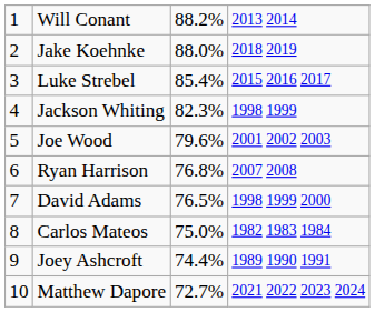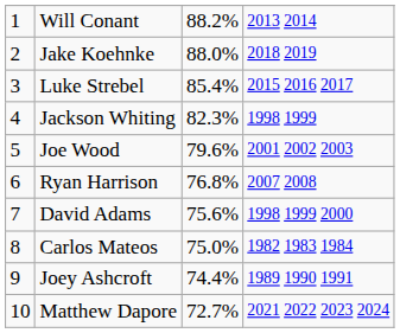David Adams | column 3: 76.5% -> 75.6%
